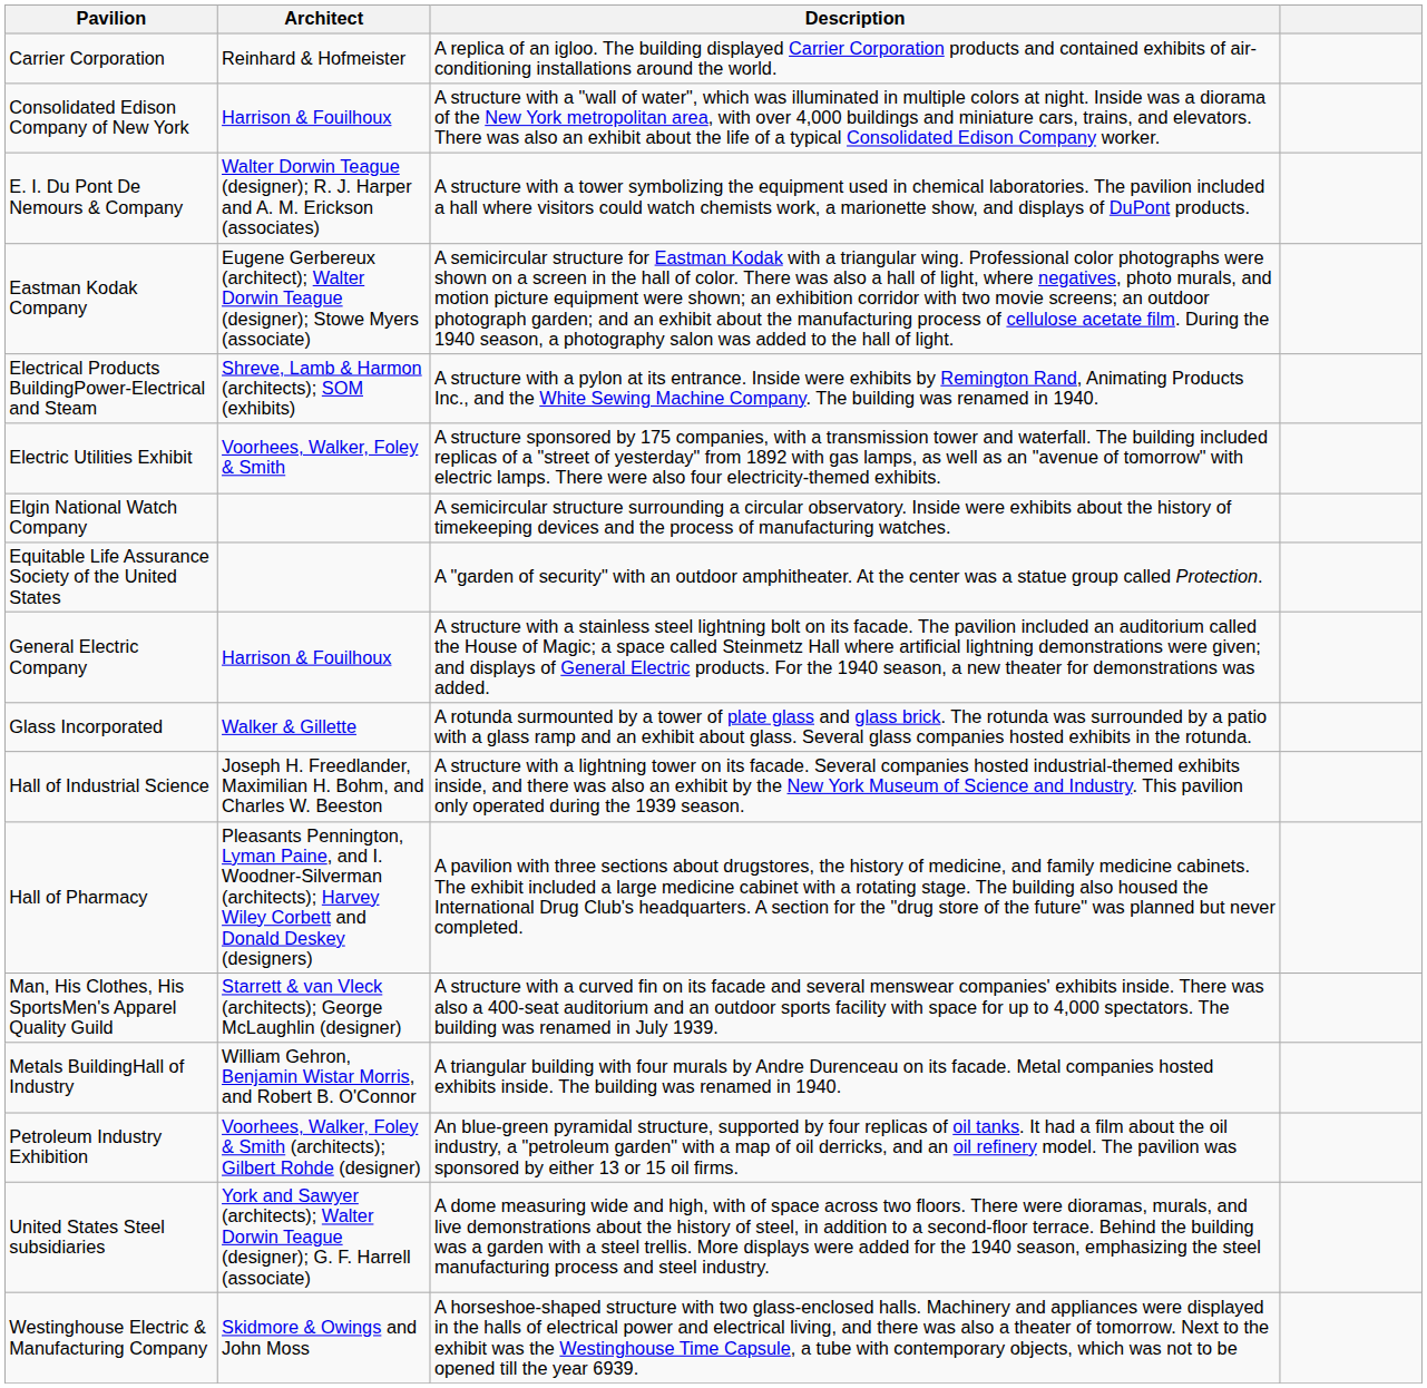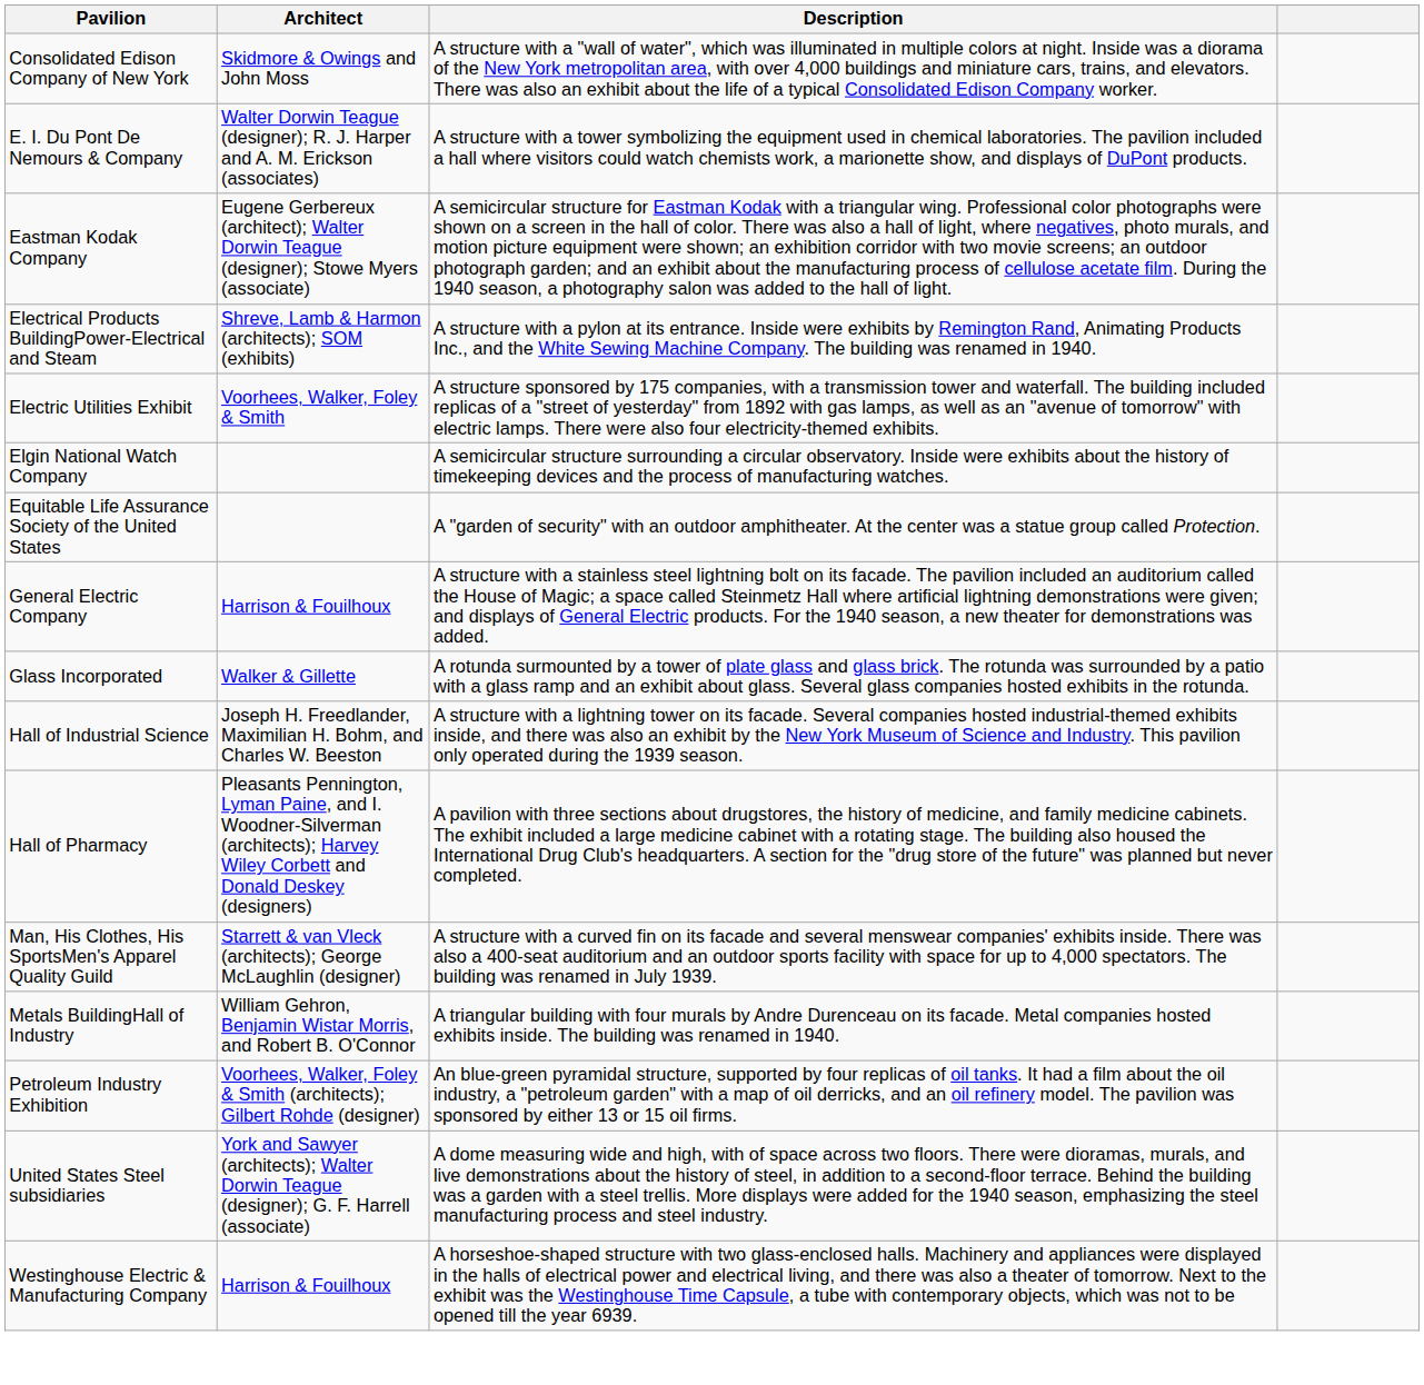- row: Carrier Corporation | Reinhard & Hofmeister | A replica of an igloo. The building displayed Carrier Corporation products and contained exhibits of air-conditioning installations around the world.
Consolidated Edison Company of New York | Architect: Harrison & Fouilhoux -> Skidmore & Owings and John Moss
Westinghouse Electric & Manufacturing Company | Architect: Skidmore & Owings and John Moss -> Harrison & Fouilhoux
